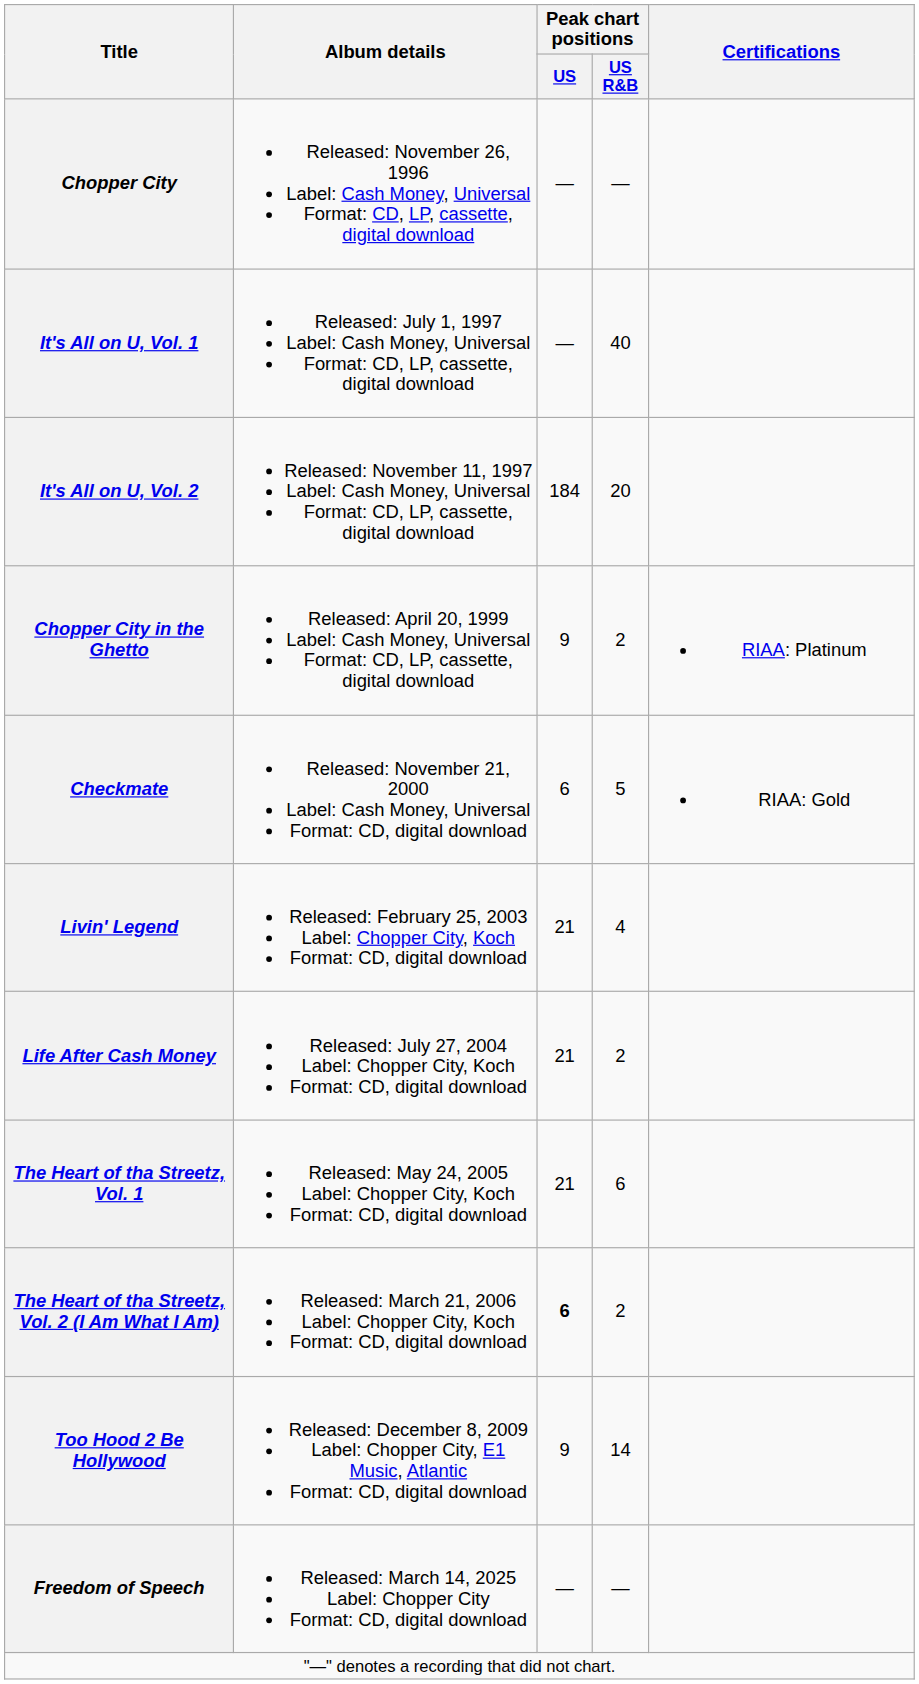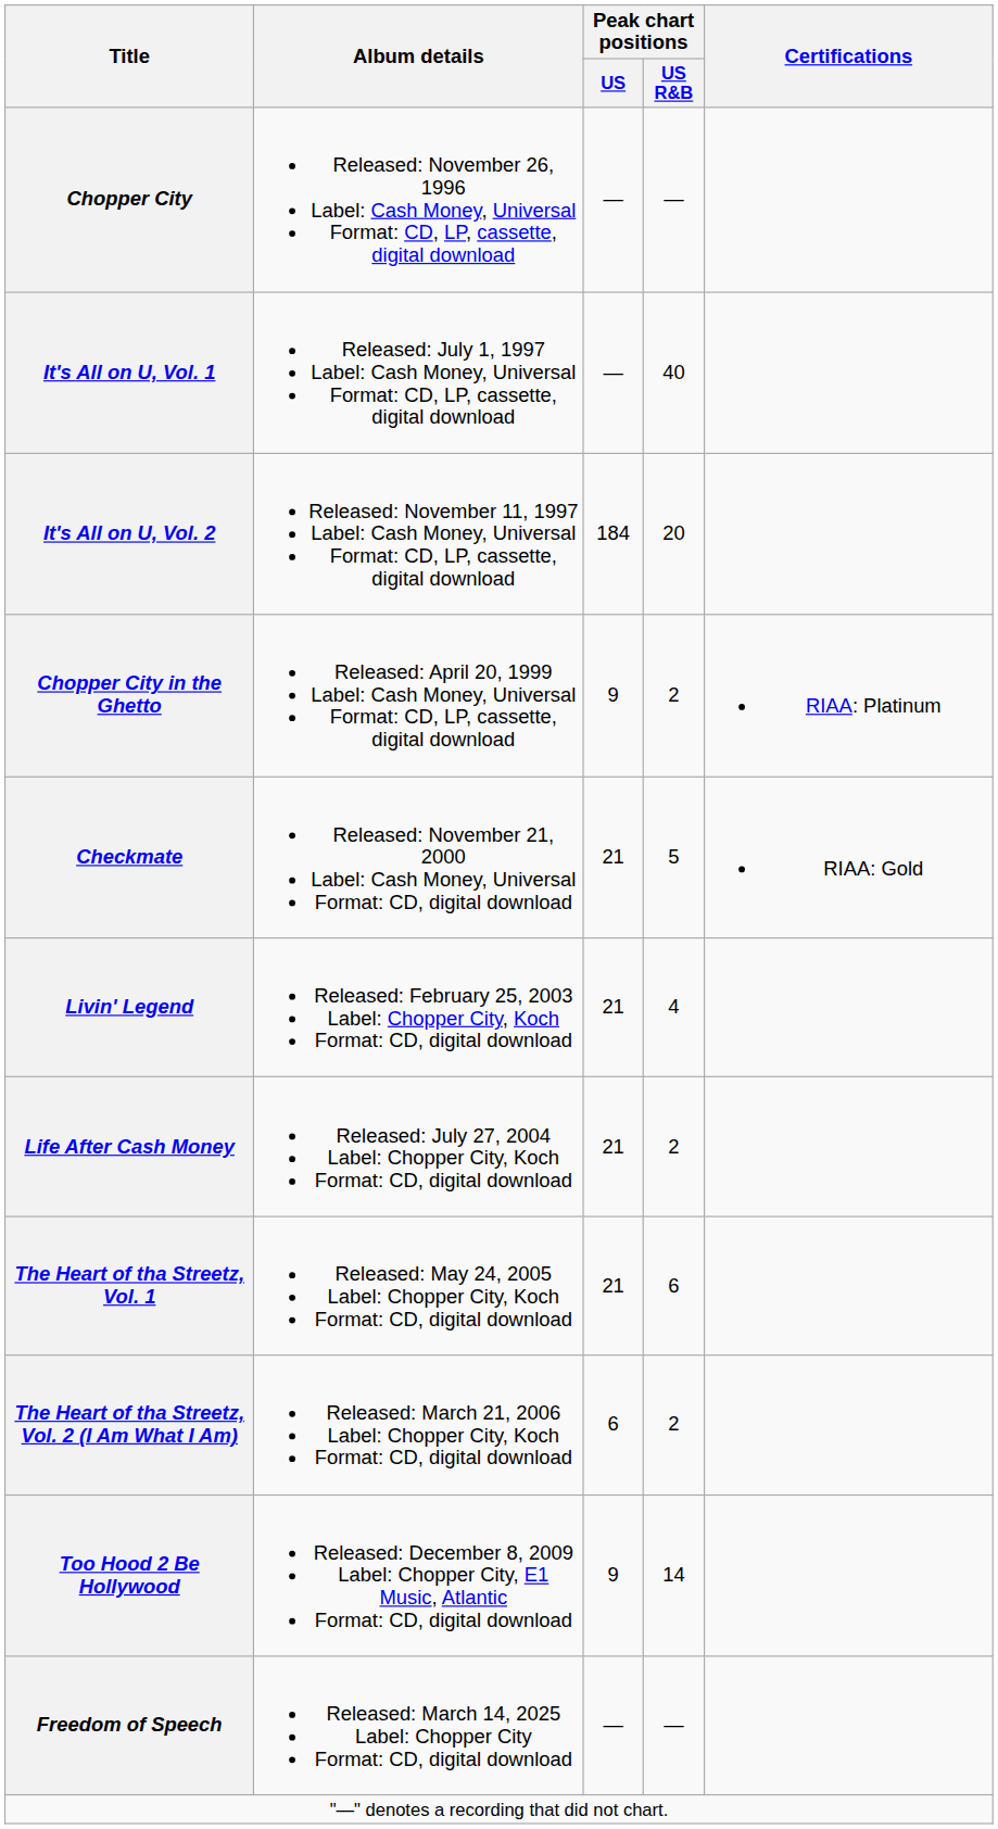Checkmate | Peak chart positions / US: 6 -> 21
The Heart of tha Streetz, Vol. 2 (I Am What I Am) | Peak chart positions / US: bold -> normal
